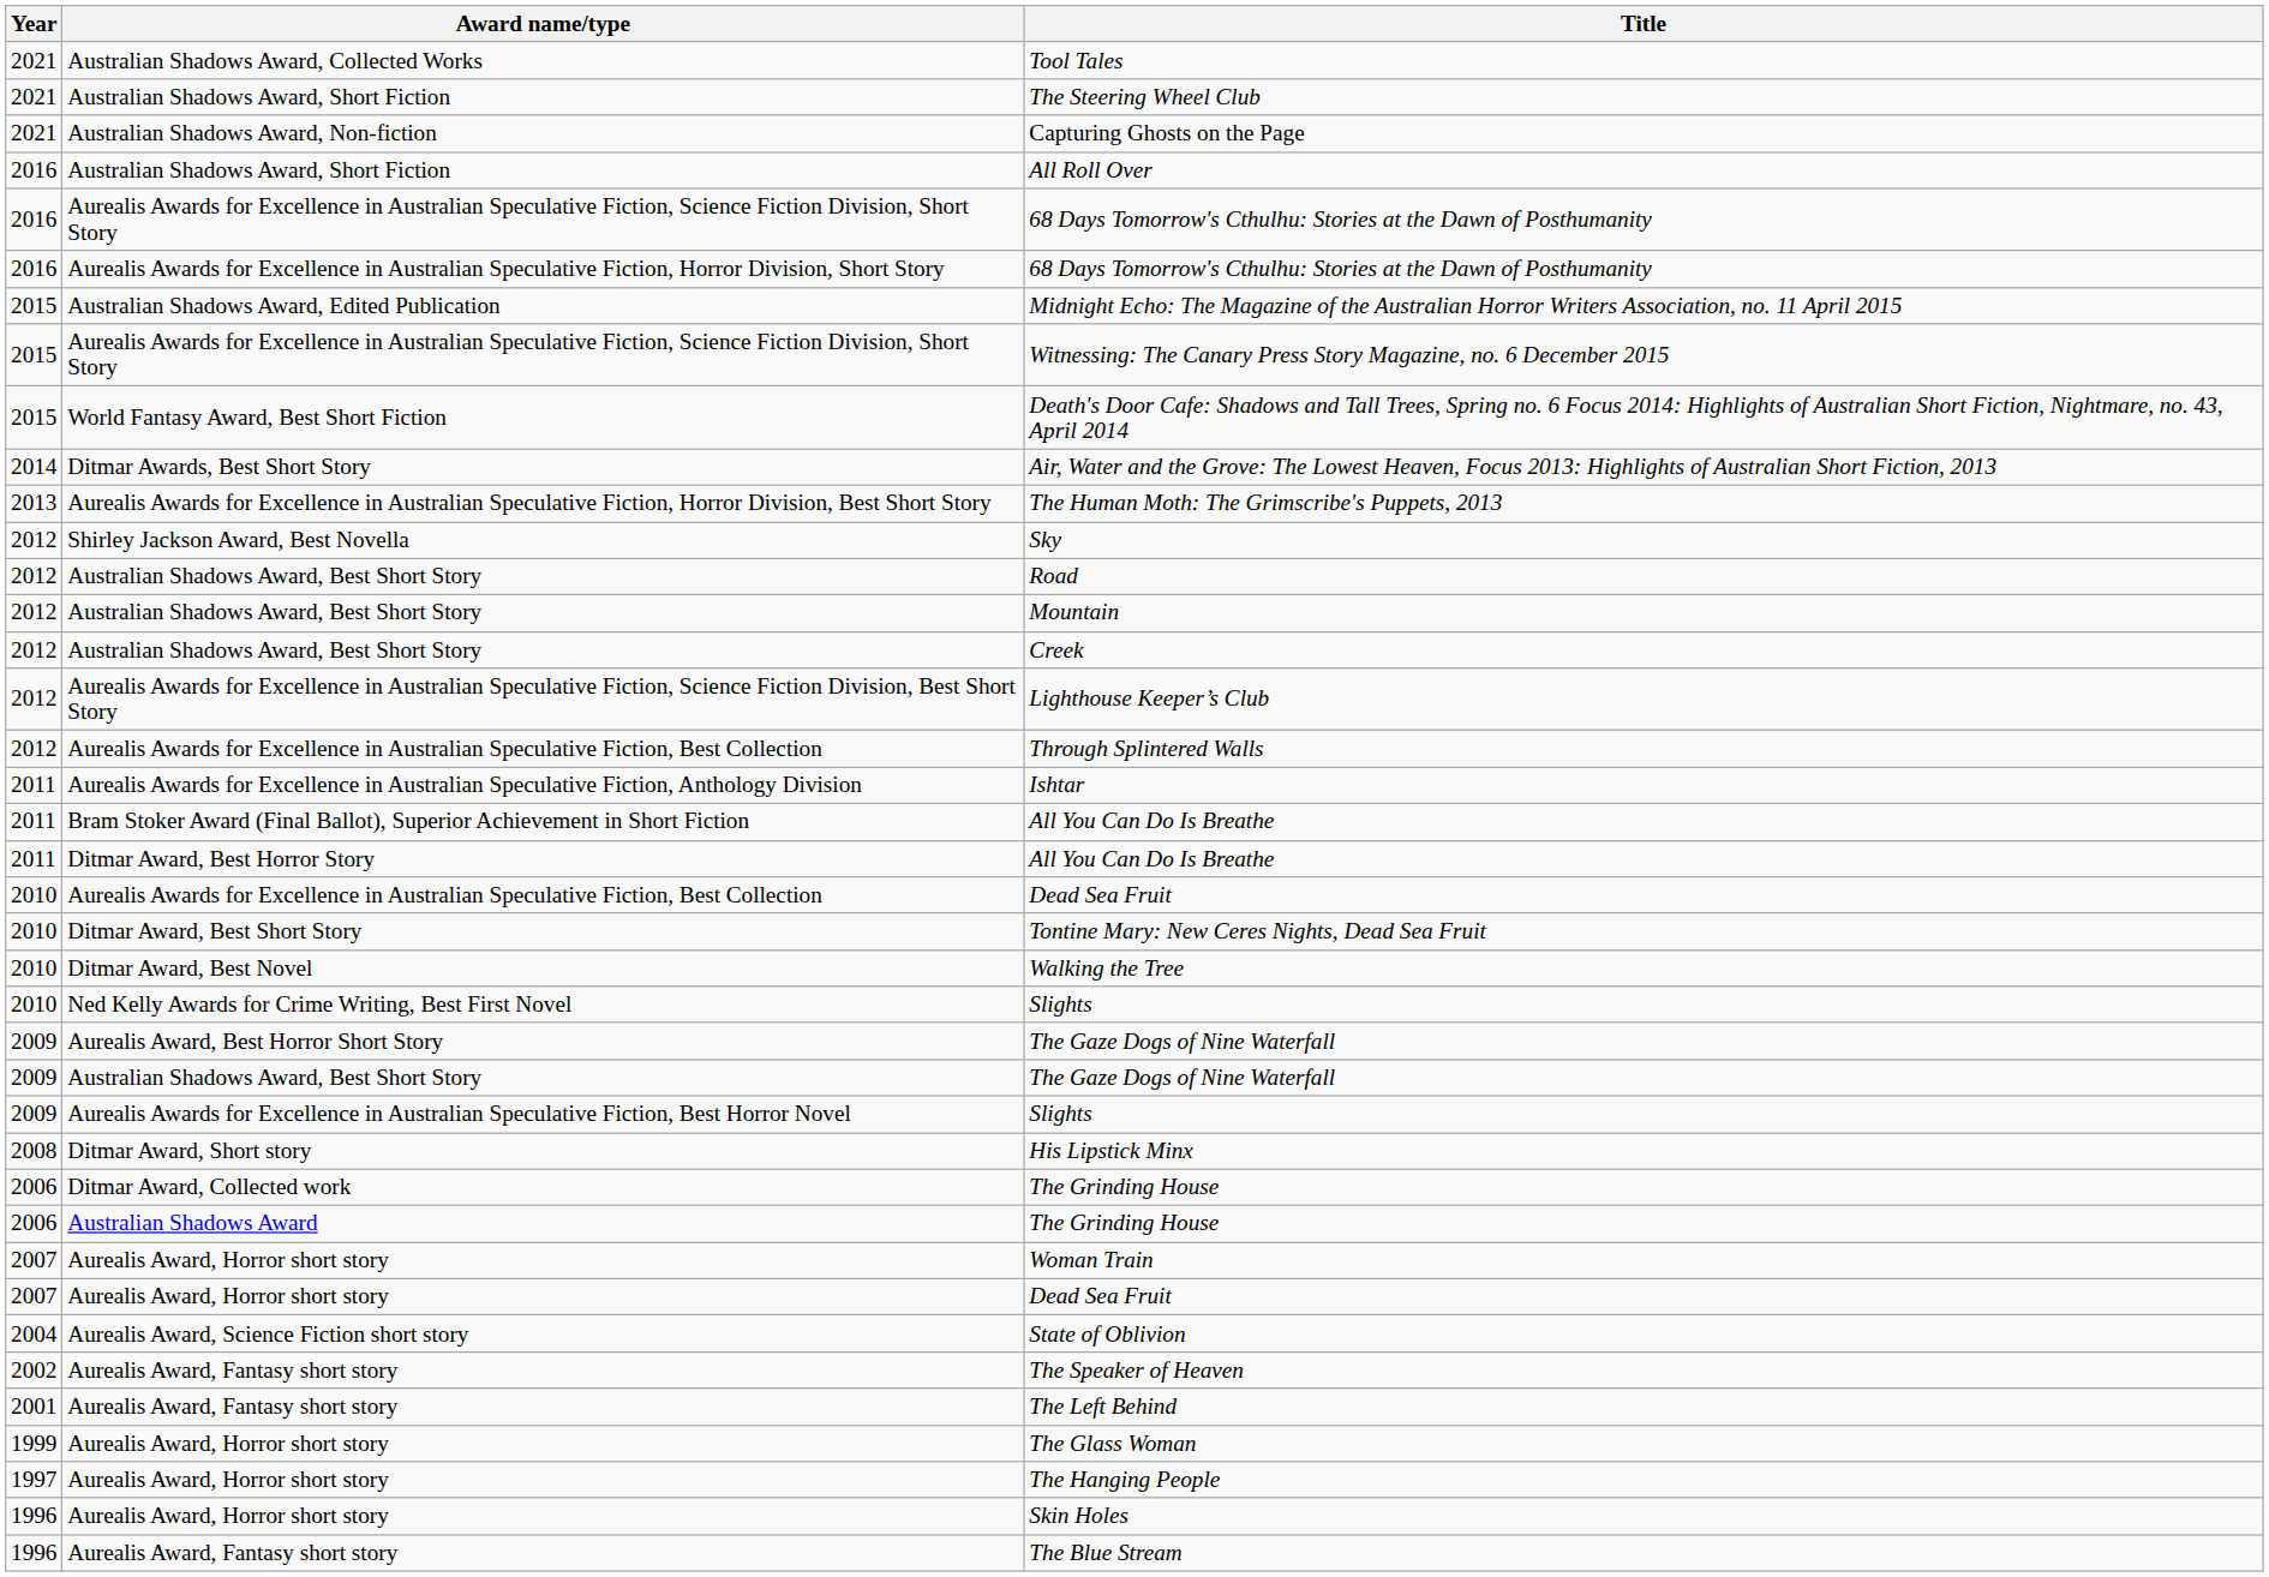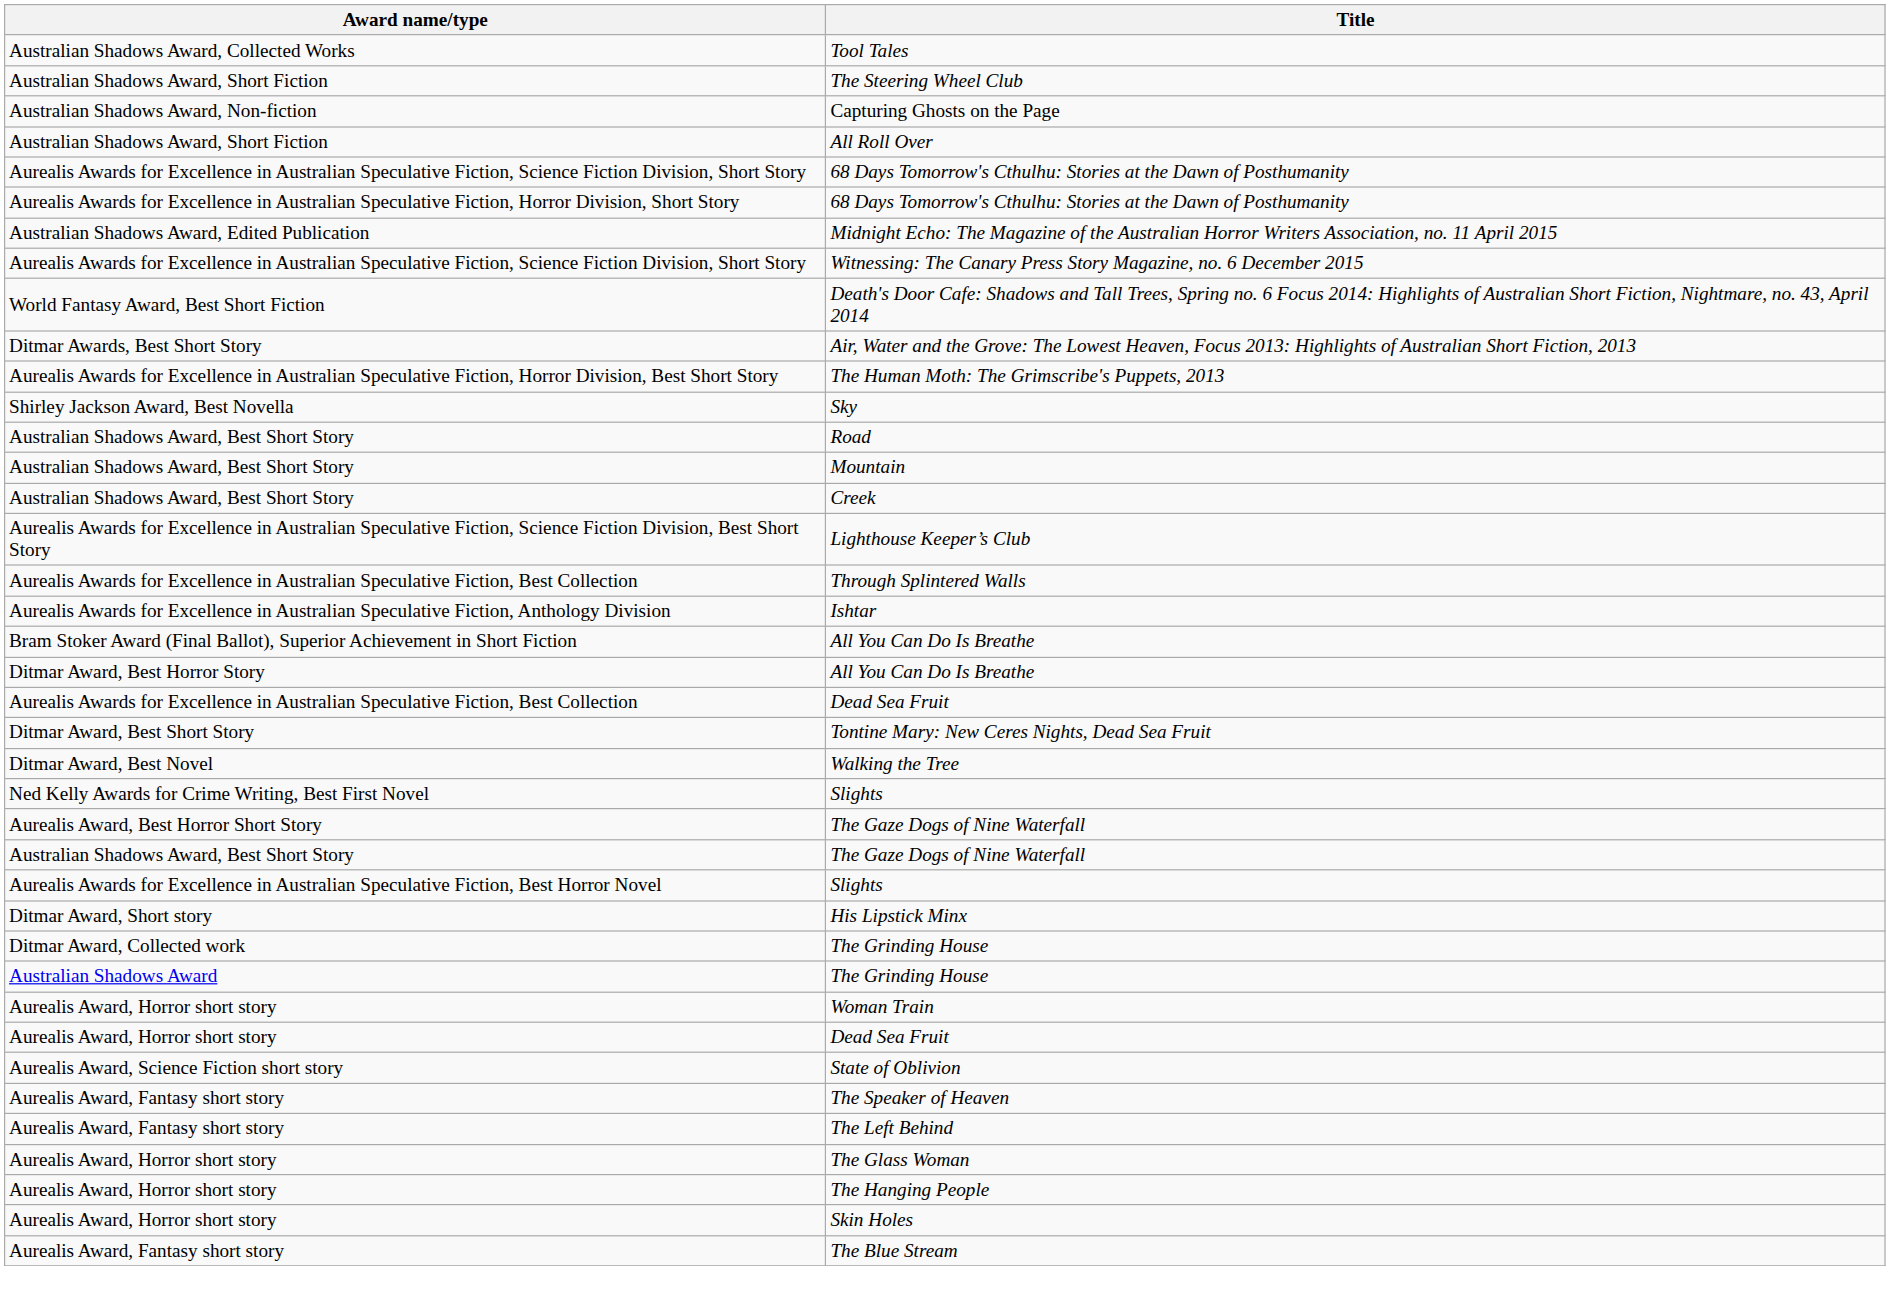- column: Year | 2021 | 2021 | 2021 | 2016 | 2016 | 2016 | 2015 | 2015 | 2015 | 2014 | 2013 | 2012 | 2012 | 2012 | 2012 | 2012 | 2012 | 2011 | 2011 | 2011 | 2010 | 2010 | 2010 | 2010 | 2009 | 2009 | 2009 | 2008 | 2006 | 2006 | 2007 | 2007 | 2004 | 2002 | 2001 | 1999 | 1997 | 1996 | 1996
